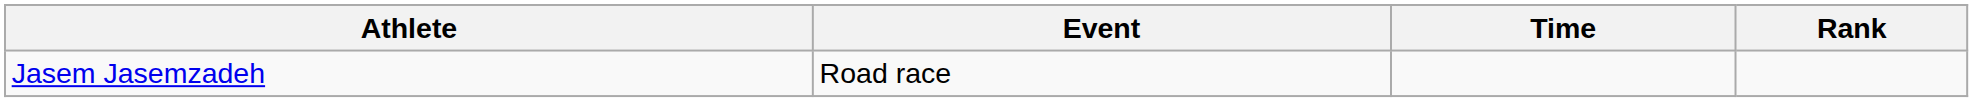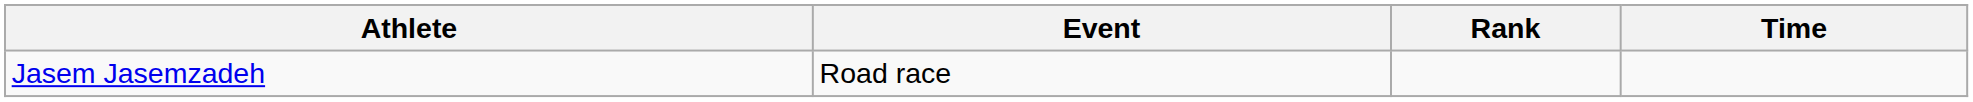columns swapped: Time <-> Rank
